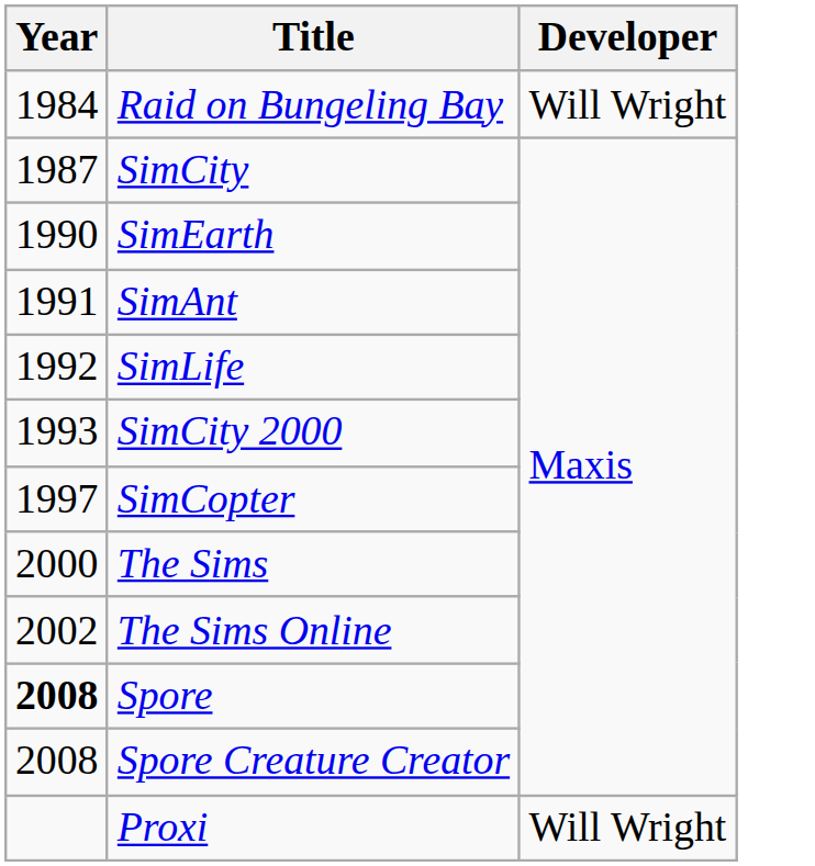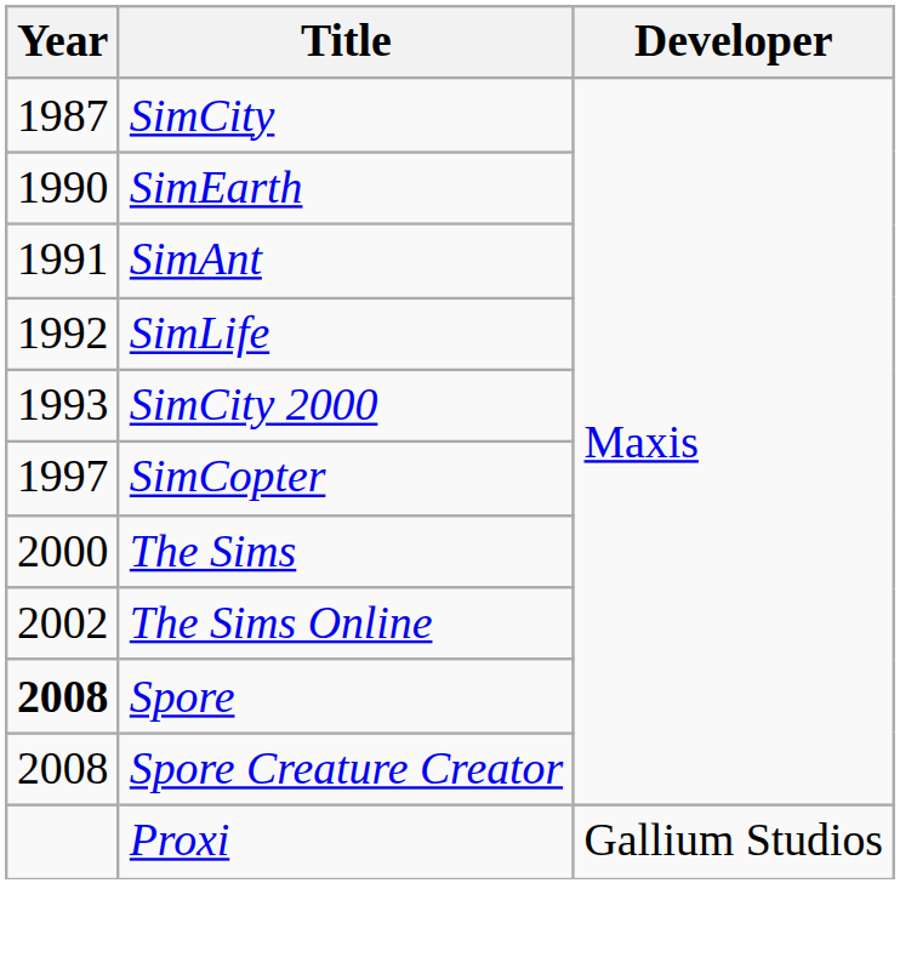- row: 1984 | Raid on Bungeling Bay | Will Wright
Proxi | Developer: Will Wright -> Gallium Studios
